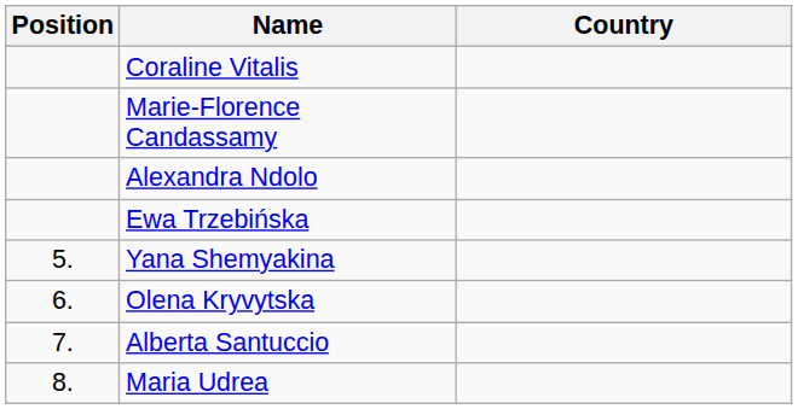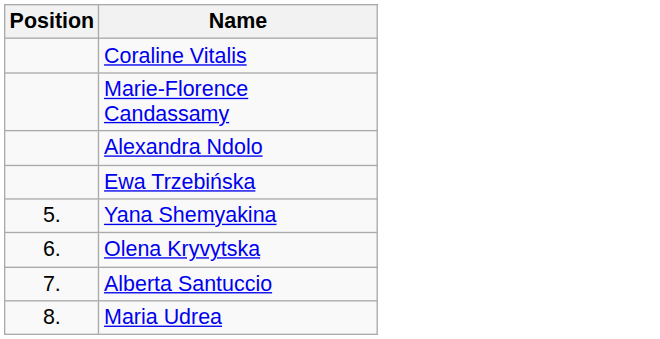- column: Country
